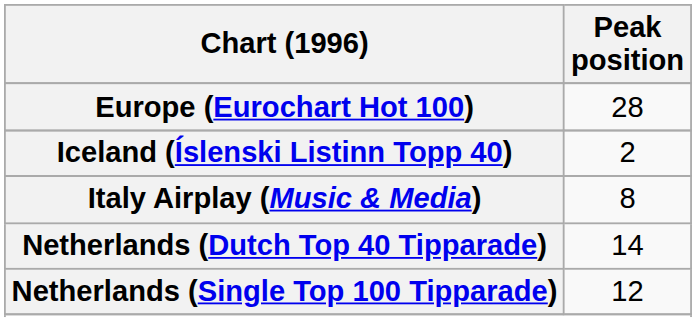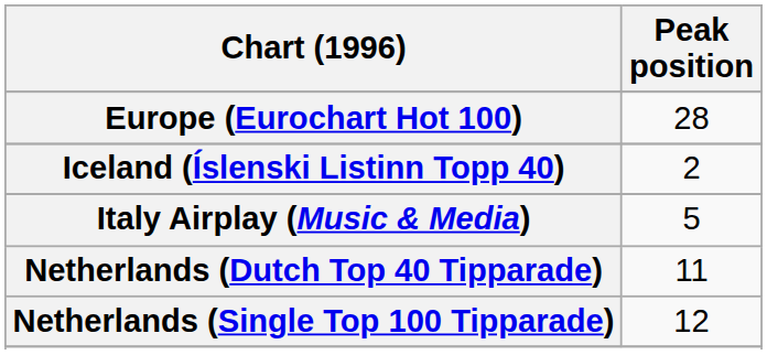Italy Airplay (Music & Media) | Peak position: 8 -> 5
Netherlands (Dutch Top 40 Tipparade) | Peak position: 14 -> 11
